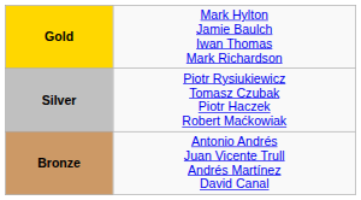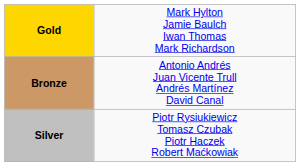rows swapped: Silver <-> Bronze
